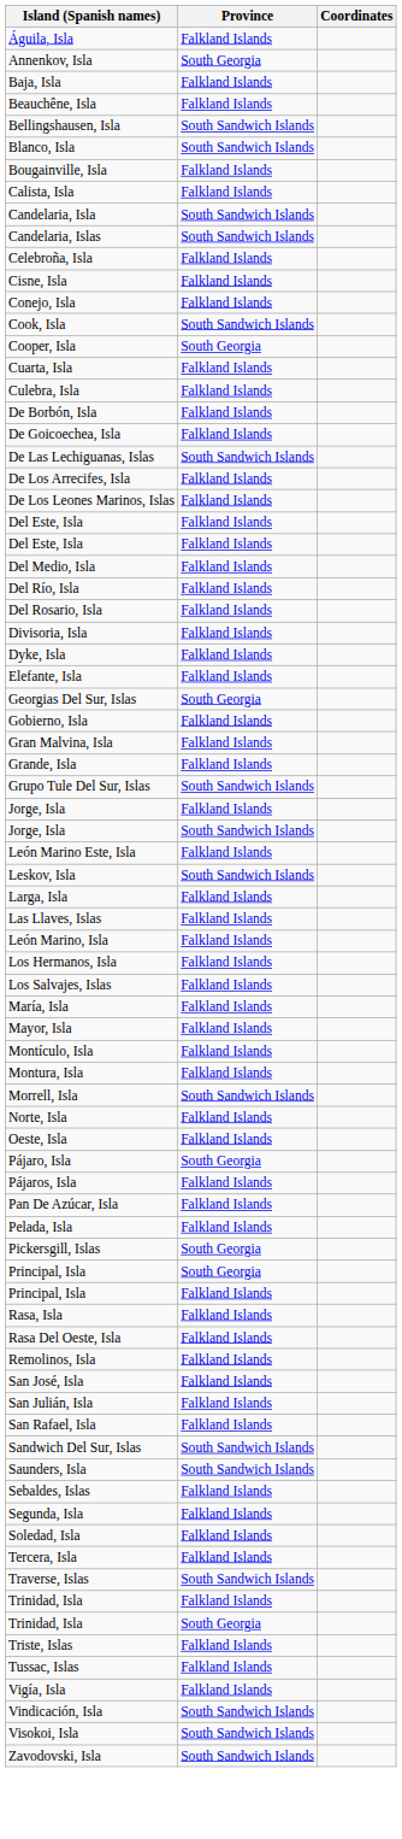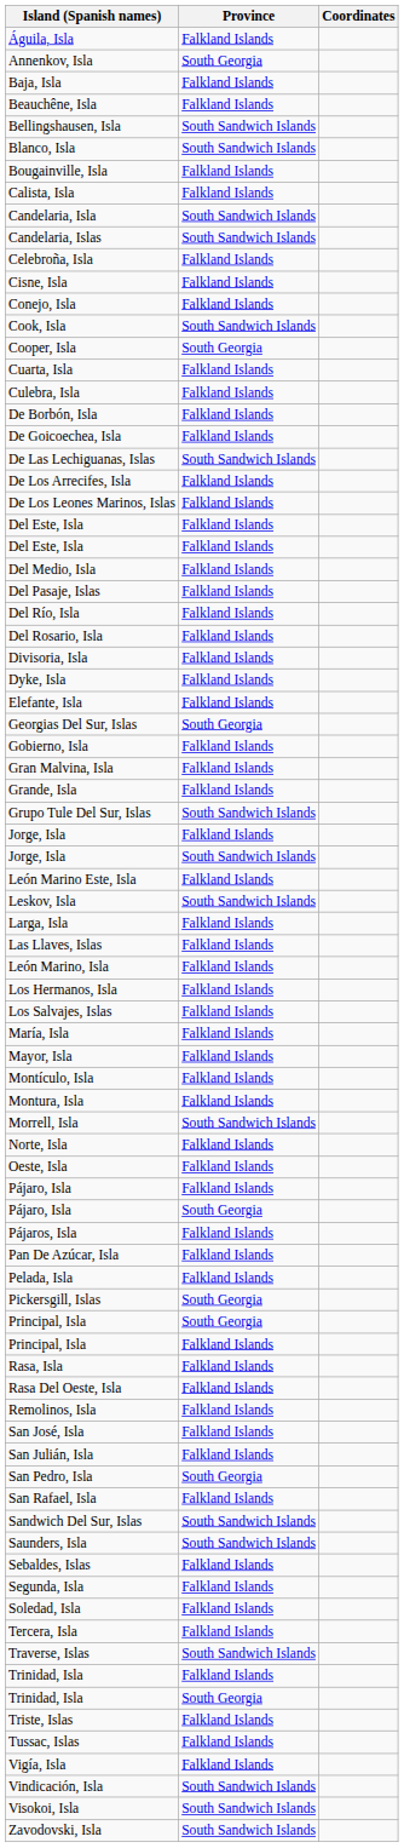+ row: Del Pasaje, Islas | Falkland Islands
+ row: Pájaro, Isla | Falkland Islands
+ row: San Pedro, Isla | South Georgia
